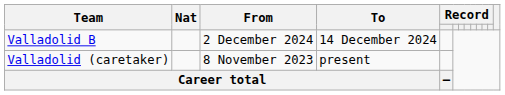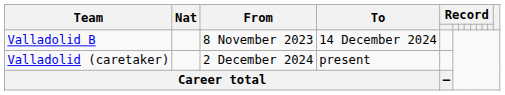Valladolid B | From: 2 December 2024 -> 8 November 2023
Valladolid (caretaker) | From: 8 November 2023 -> 2 December 2024
